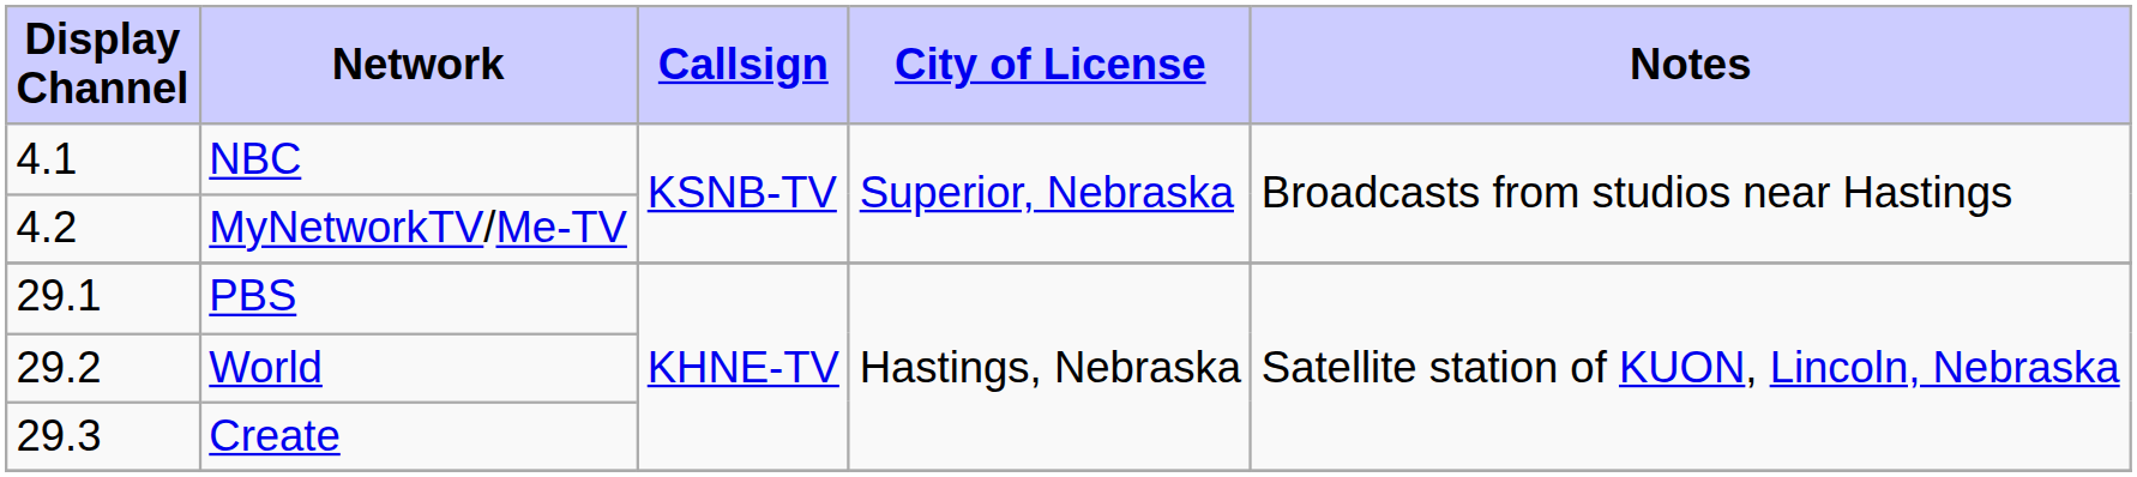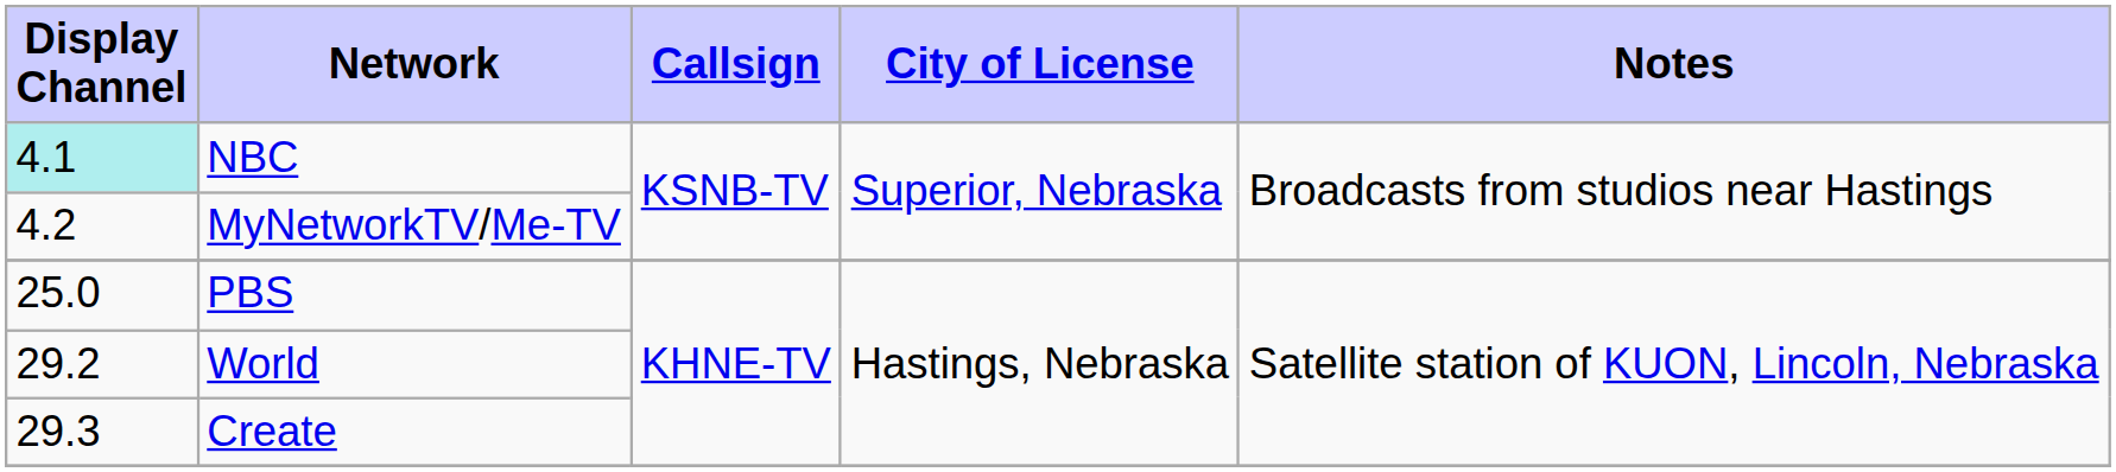NBC | Display Channel: no background -> paleturquoise background
PBS | Display Channel: 29.1 -> 25.0
